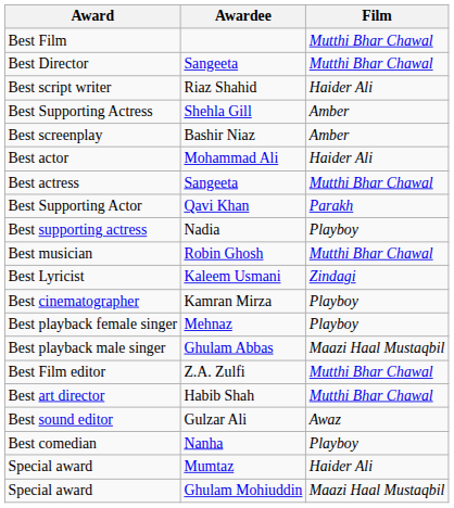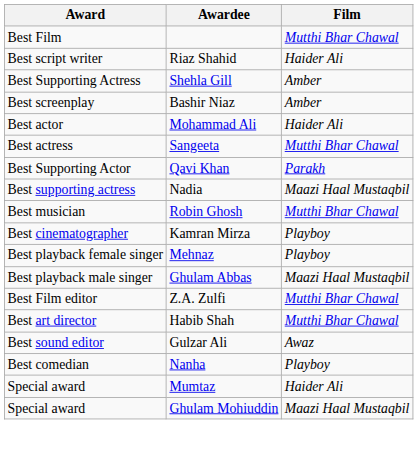- row: Best Director | Sangeeta | Mutthi Bhar Chawal
Best supporting actress | Film: Playboy -> Maazi Haal Mustaqbil
- row: Best Lyricist | Kaleem Usmani | Zindagi
